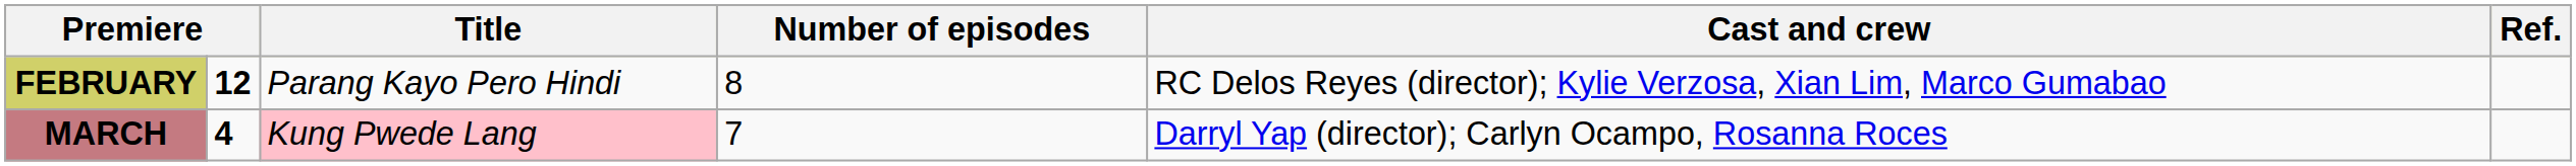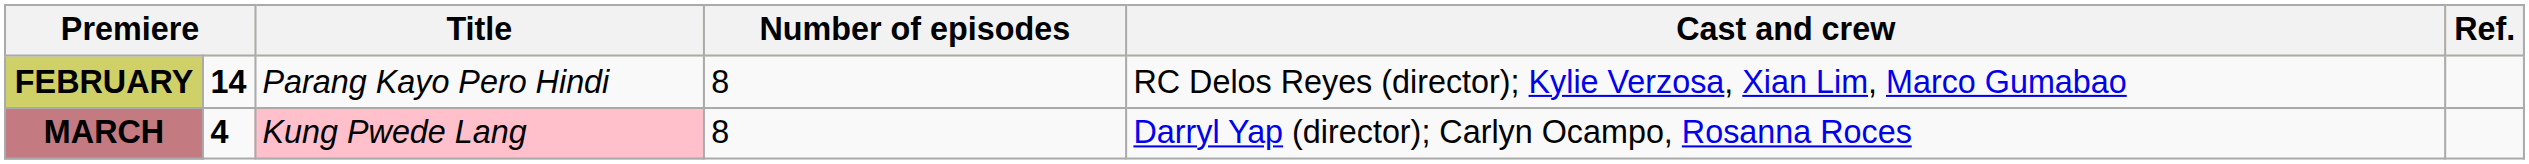FEBRUARY | column 2: 12 -> 14
MARCH | Number of episodes: 7 -> 8
